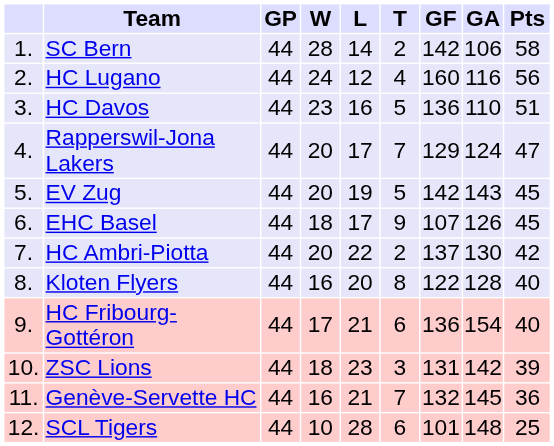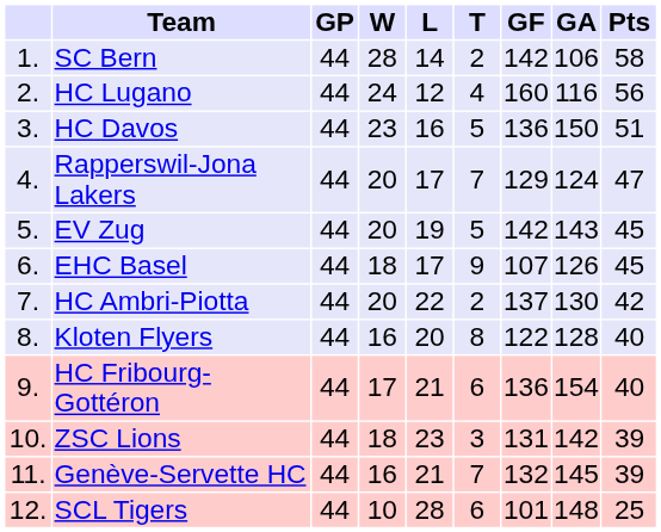HC Davos | GA: 110 -> 150
Genève-Servette HC | Pts: 36 -> 39
